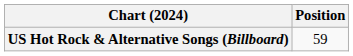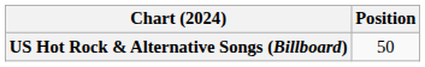US Hot Rock & Alternative Songs (Billboard) | Position: 59 -> 50
